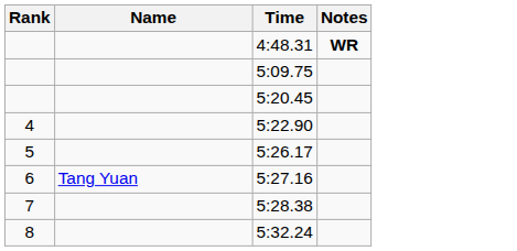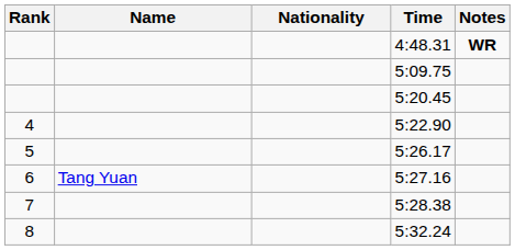+ column: Nationality
